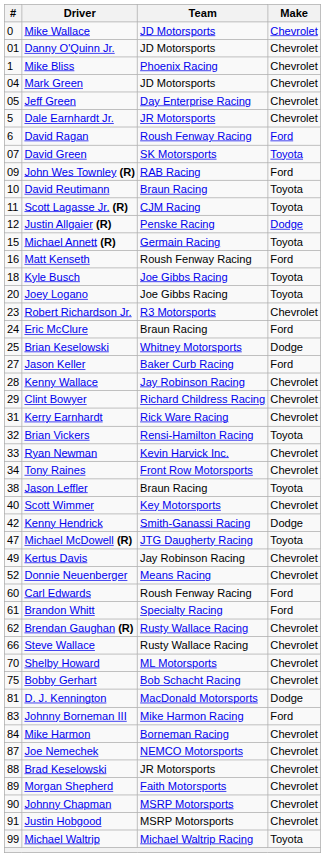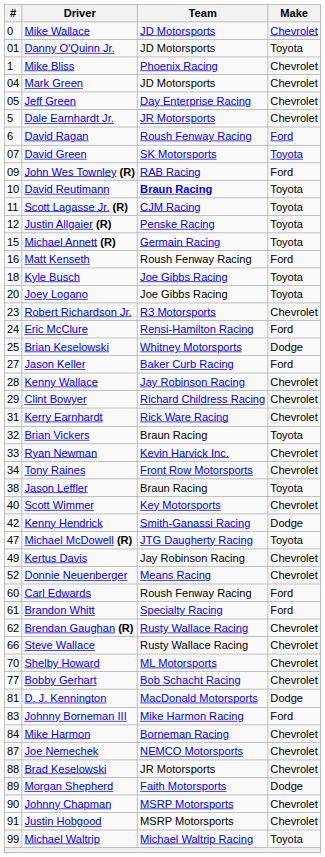Danny O'Quinn Jr. | Make: Chevrolet -> Toyota
David Reutimann | Team: normal -> bold
Justin Allgaier (R) | Make: Dodge -> Toyota
Eric McClure | Team: Braun Racing -> Rensi-Hamilton Racing
Brian Vickers | Team: Rensi-Hamilton Racing -> Braun Racing
Bobby Gerhart | #: 75 -> 77
Morgan Shepherd | Make: Chevrolet -> Dodge
